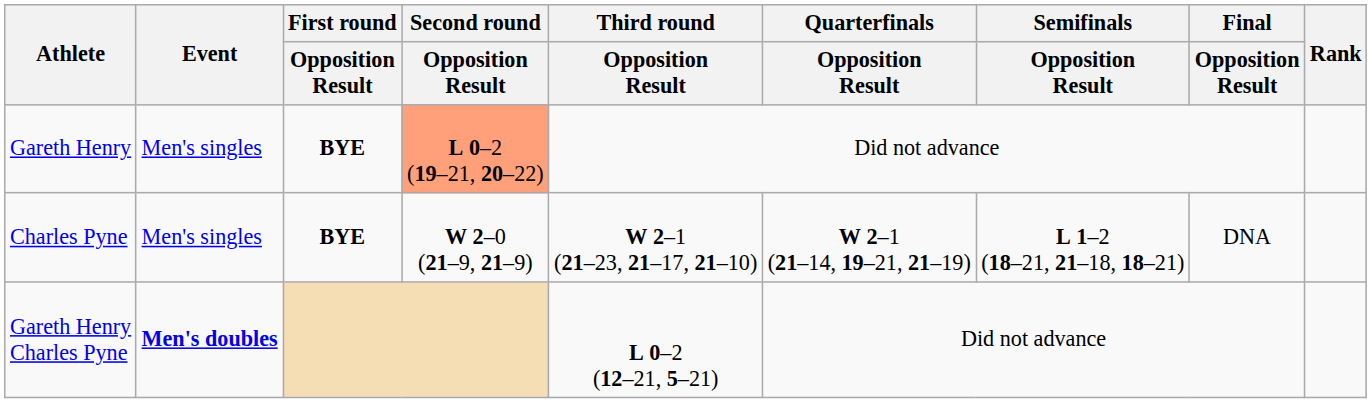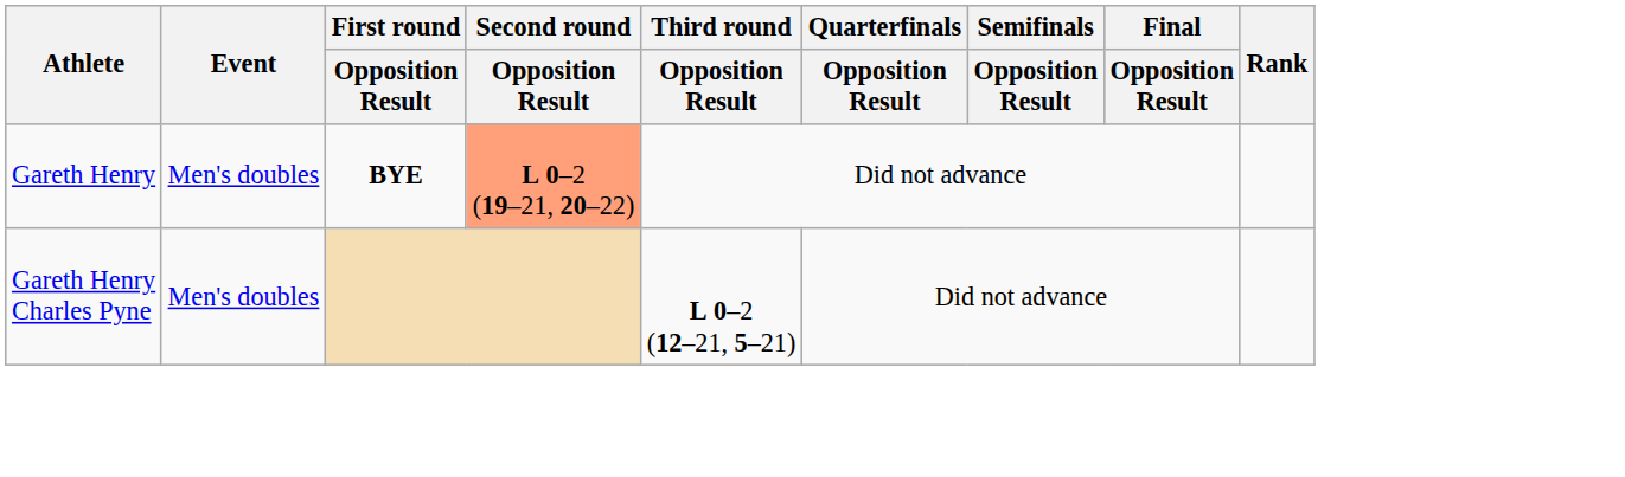Gareth Henry | Event: Men's singles -> Men's doubles
- row: Charles Pyne | Men's singles | BYE | W 2–0 (21–9, 21–9) | W 2–1 (21–23, 21–17, 21–10) | W 2–1 (21–14, 19–21, 21–19) | L 1–2 (18–21, 21–18, 18–21) | DNA
Gareth Henry Charles Pyne | Event: bold -> normal
